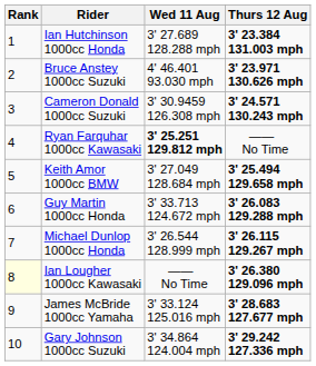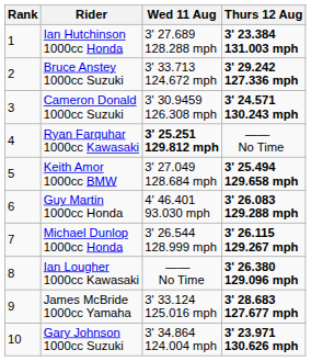Bruce Anstey 1000cc Suzuki | Wed 11 Aug: 4' 46.401 93.030 mph -> 3' 33.713 124.672 mph
Bruce Anstey 1000cc Suzuki | Thurs 12 Aug: 3' 23.971 130.626 mph -> 3' 29.242 127.336 mph
Guy Martin 1000cc Honda | Wed 11 Aug: 3' 33.713 124.672 mph -> 4' 46.401 93.030 mph
Ian Lougher 1000cc Kawasaki | Rank: lightyellow background -> no background
Gary Johnson 1000cc Suzuki | Thurs 12 Aug: 3' 29.242 127.336 mph -> 3' 23.971 130.626 mph
